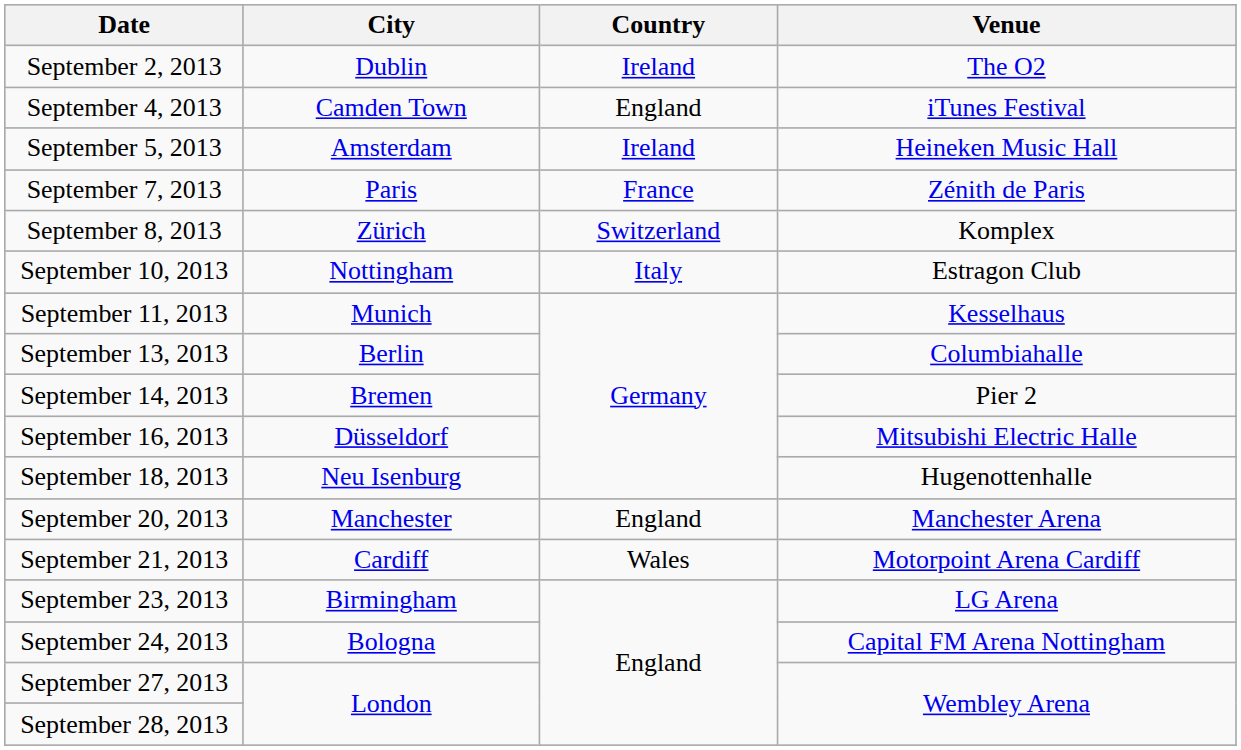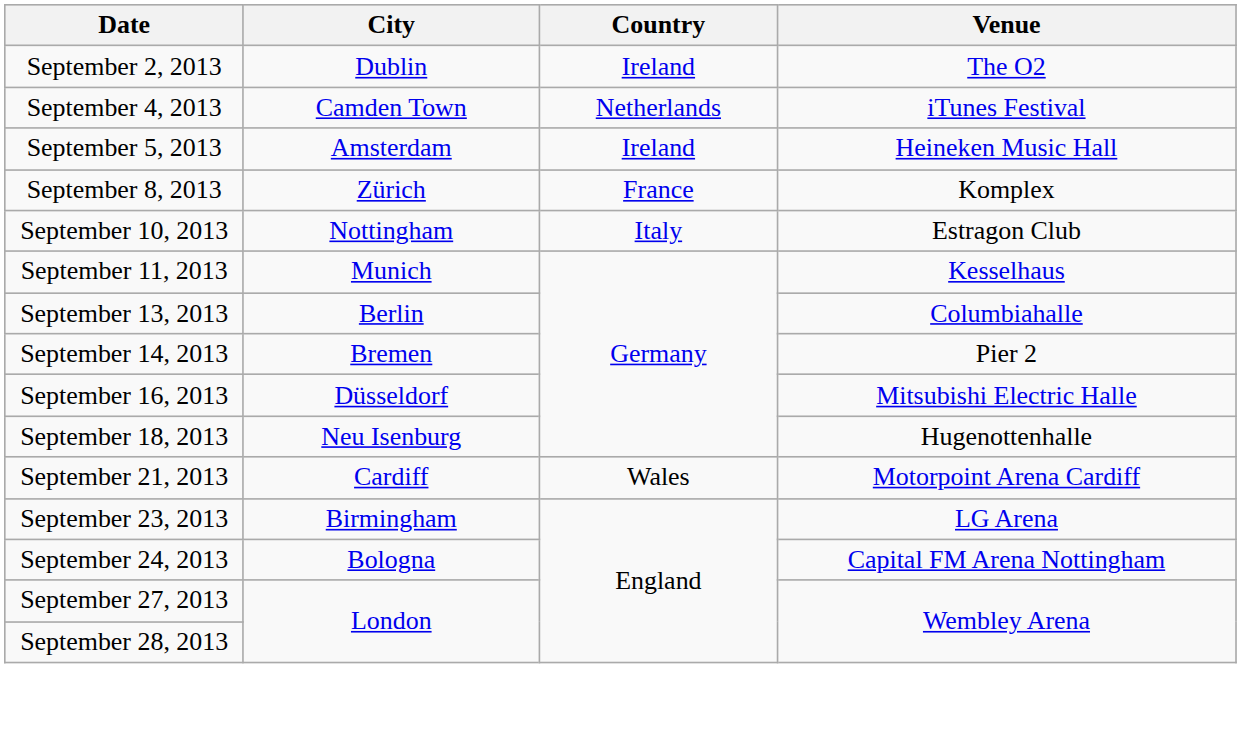September 4, 2013 | Country: England -> Netherlands
- row: September 7, 2013 | Paris | France | Zénith de Paris
September 8, 2013 | Country: Switzerland -> France
- row: September 20, 2013 | Manchester | England | Manchester Arena
